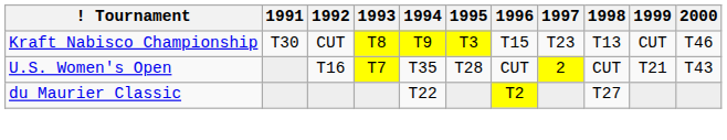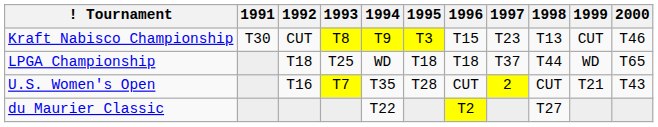+ row: LPGA Championship | T18 | T25 | WD | T18 | T18 | T37 | T44 | WD | T65
